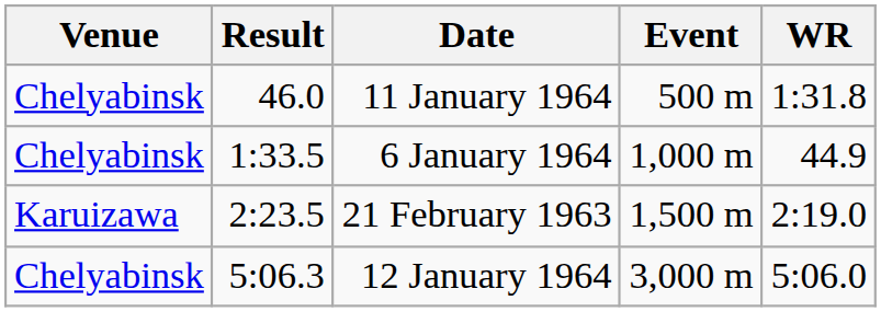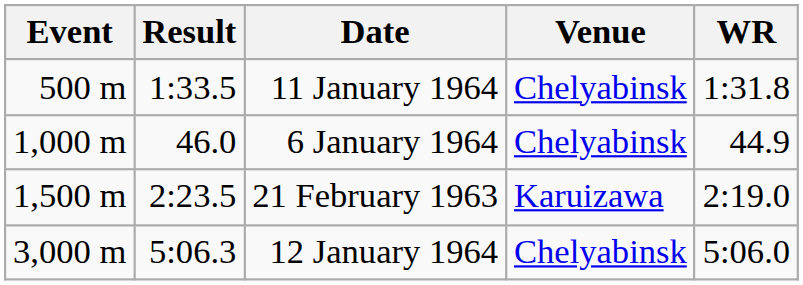columns swapped: Event <-> Venue
11 January 1964 | Result: 46.0 -> 1:33.5
6 January 1964 | Result: 1:33.5 -> 46.0
